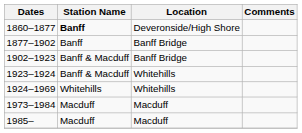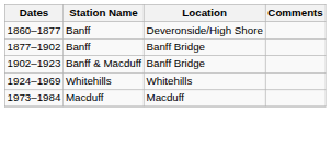1860–1877 | Station Name: bold -> normal
- row: 1923–1924 | Banff & Macduff | Whitehills
- row: 1985– | Macduff | Macduff
